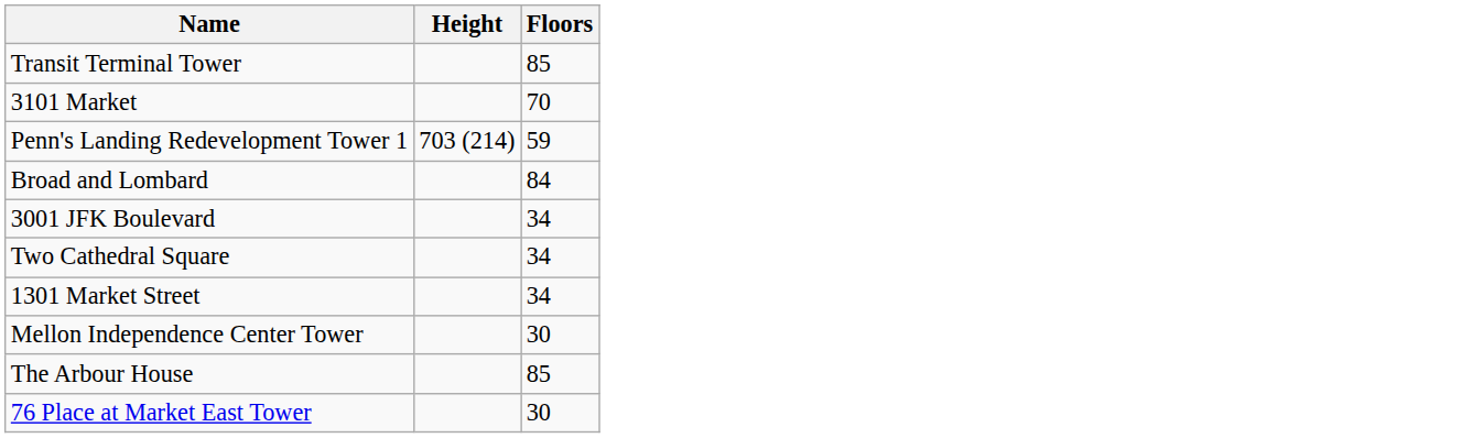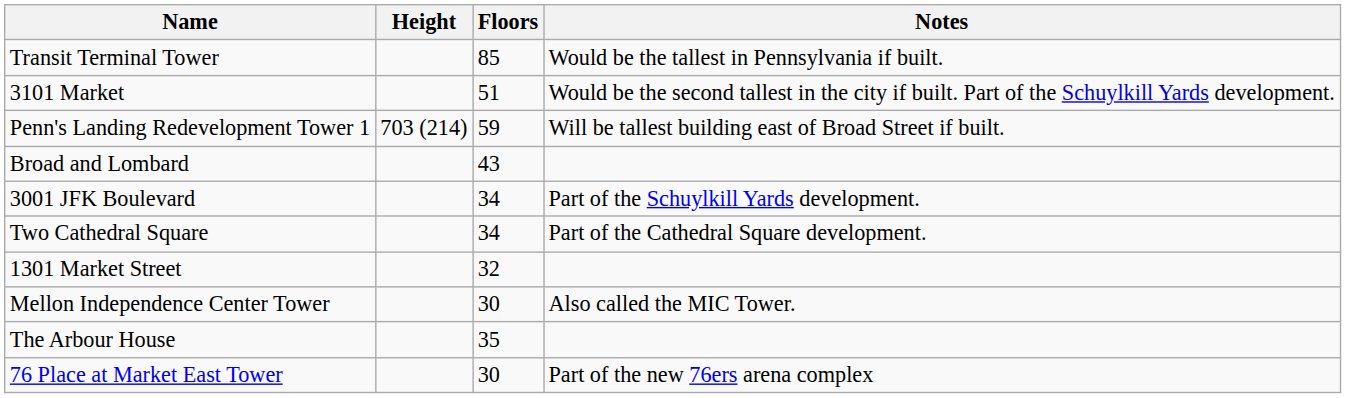+ column: Notes | Would be the tallest in Pennsylvania if built. | Would be the second tallest in the city if built. Part of the Schuylkill Yards development. | Will be tallest building east of Broad Street if built. | Part of the Schuylkill Yards development. | Part of the Cathedral Square development. | Also called the MIC Tower. | Part of the new 76ers arena complex
3101 Market | Floors: 70 -> 51
Broad and Lombard | Floors: 84 -> 43
1301 Market Street | Floors: 34 -> 32
The Arbour House | Floors: 85 -> 35
